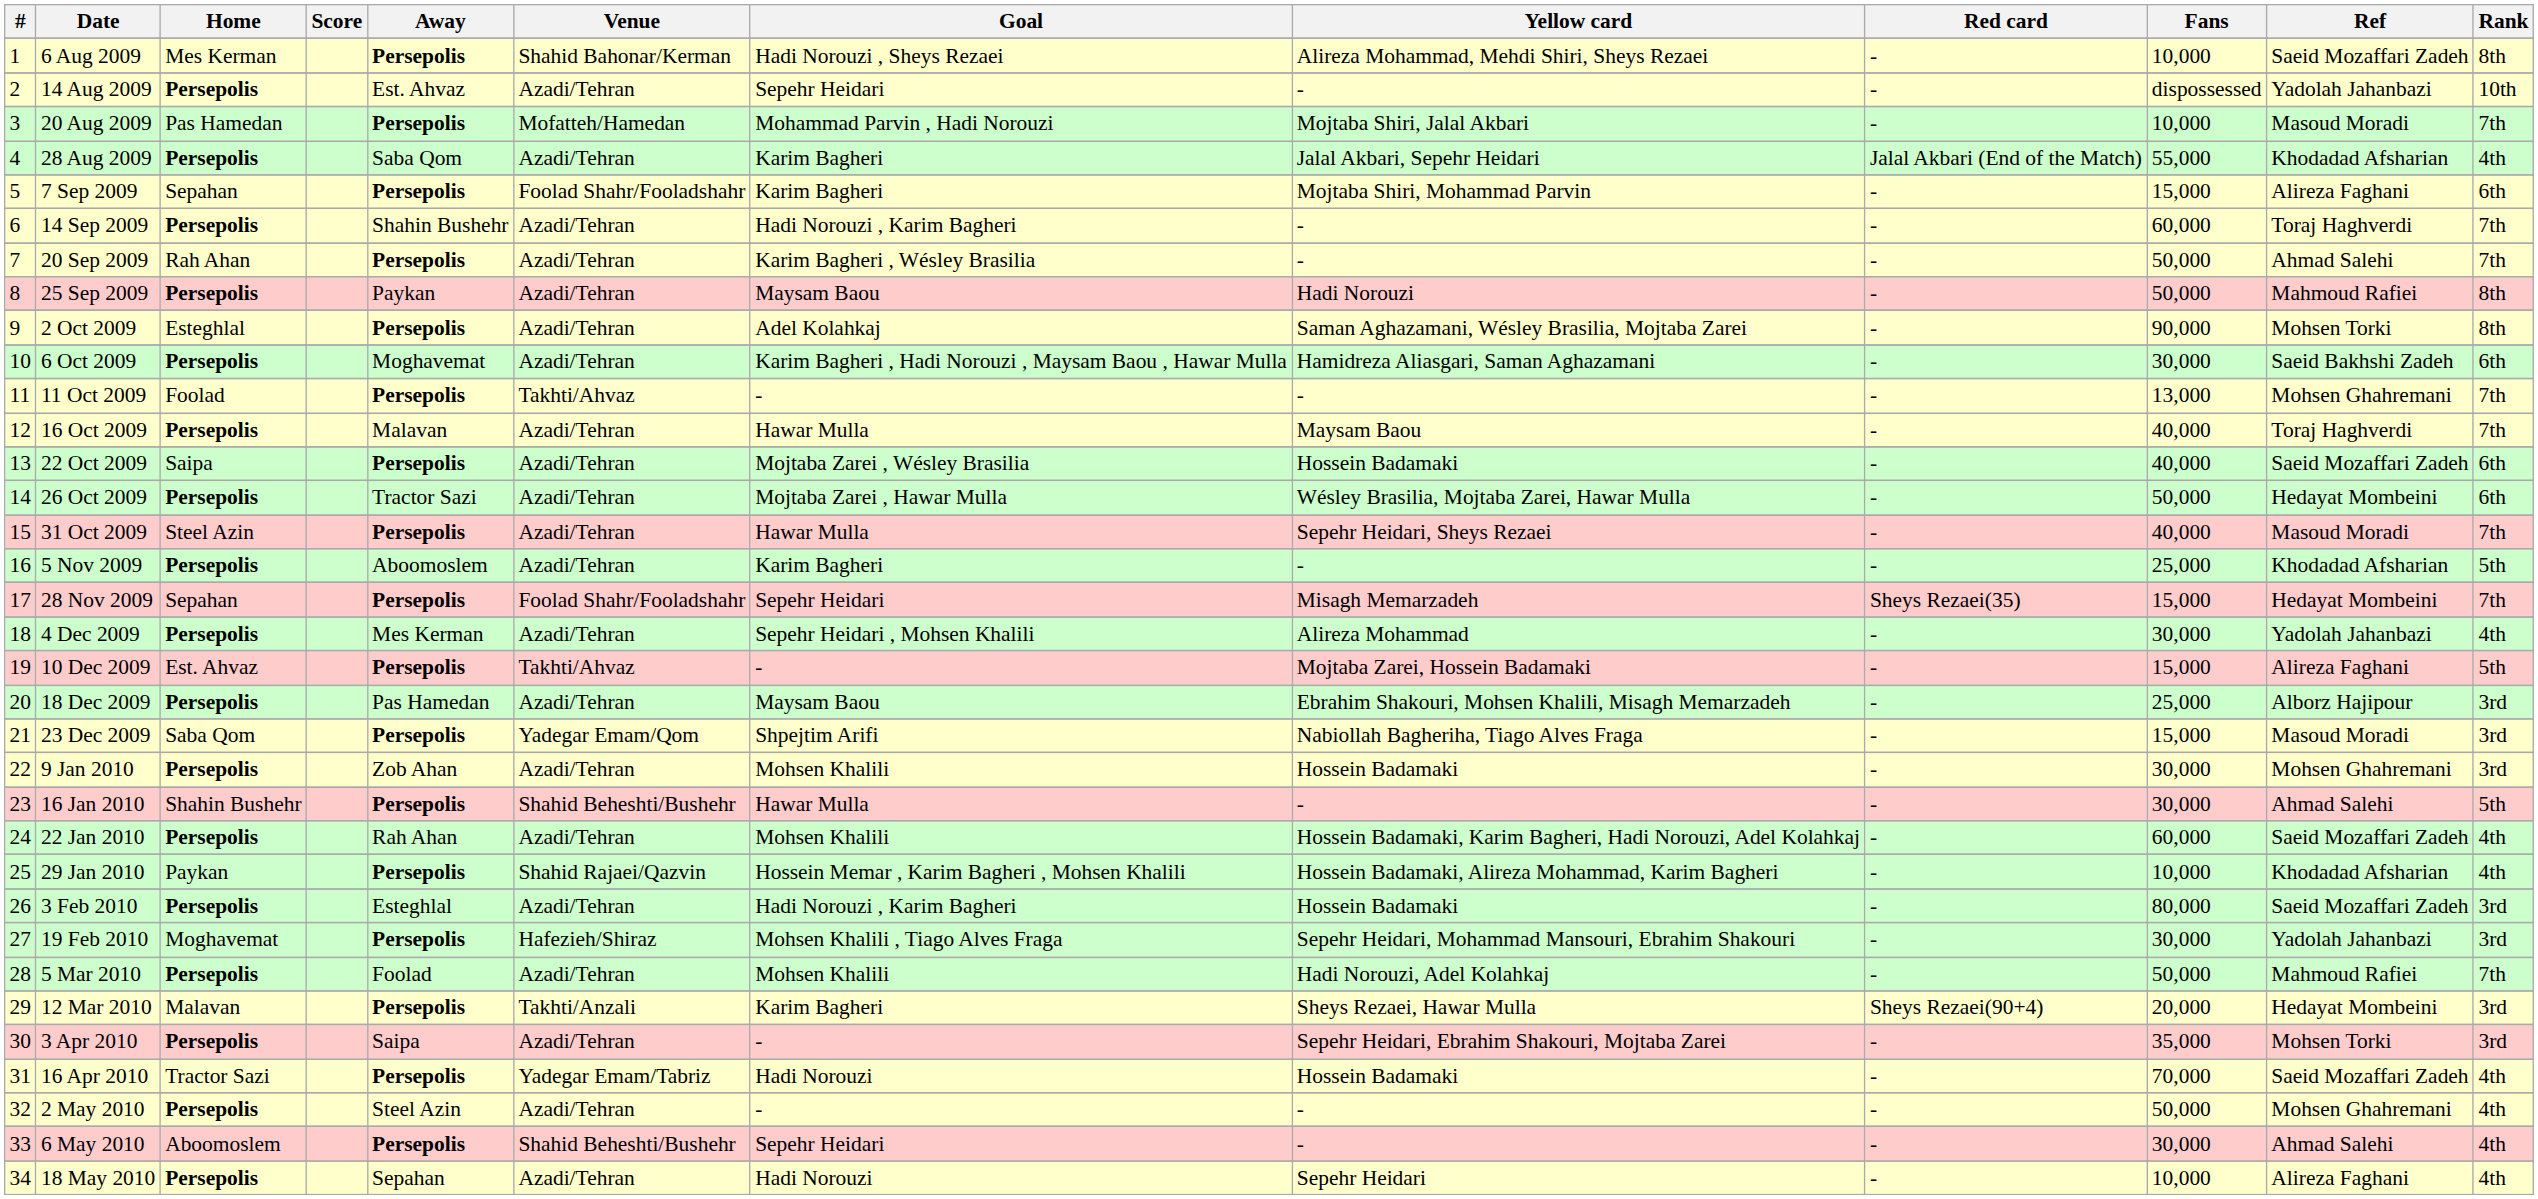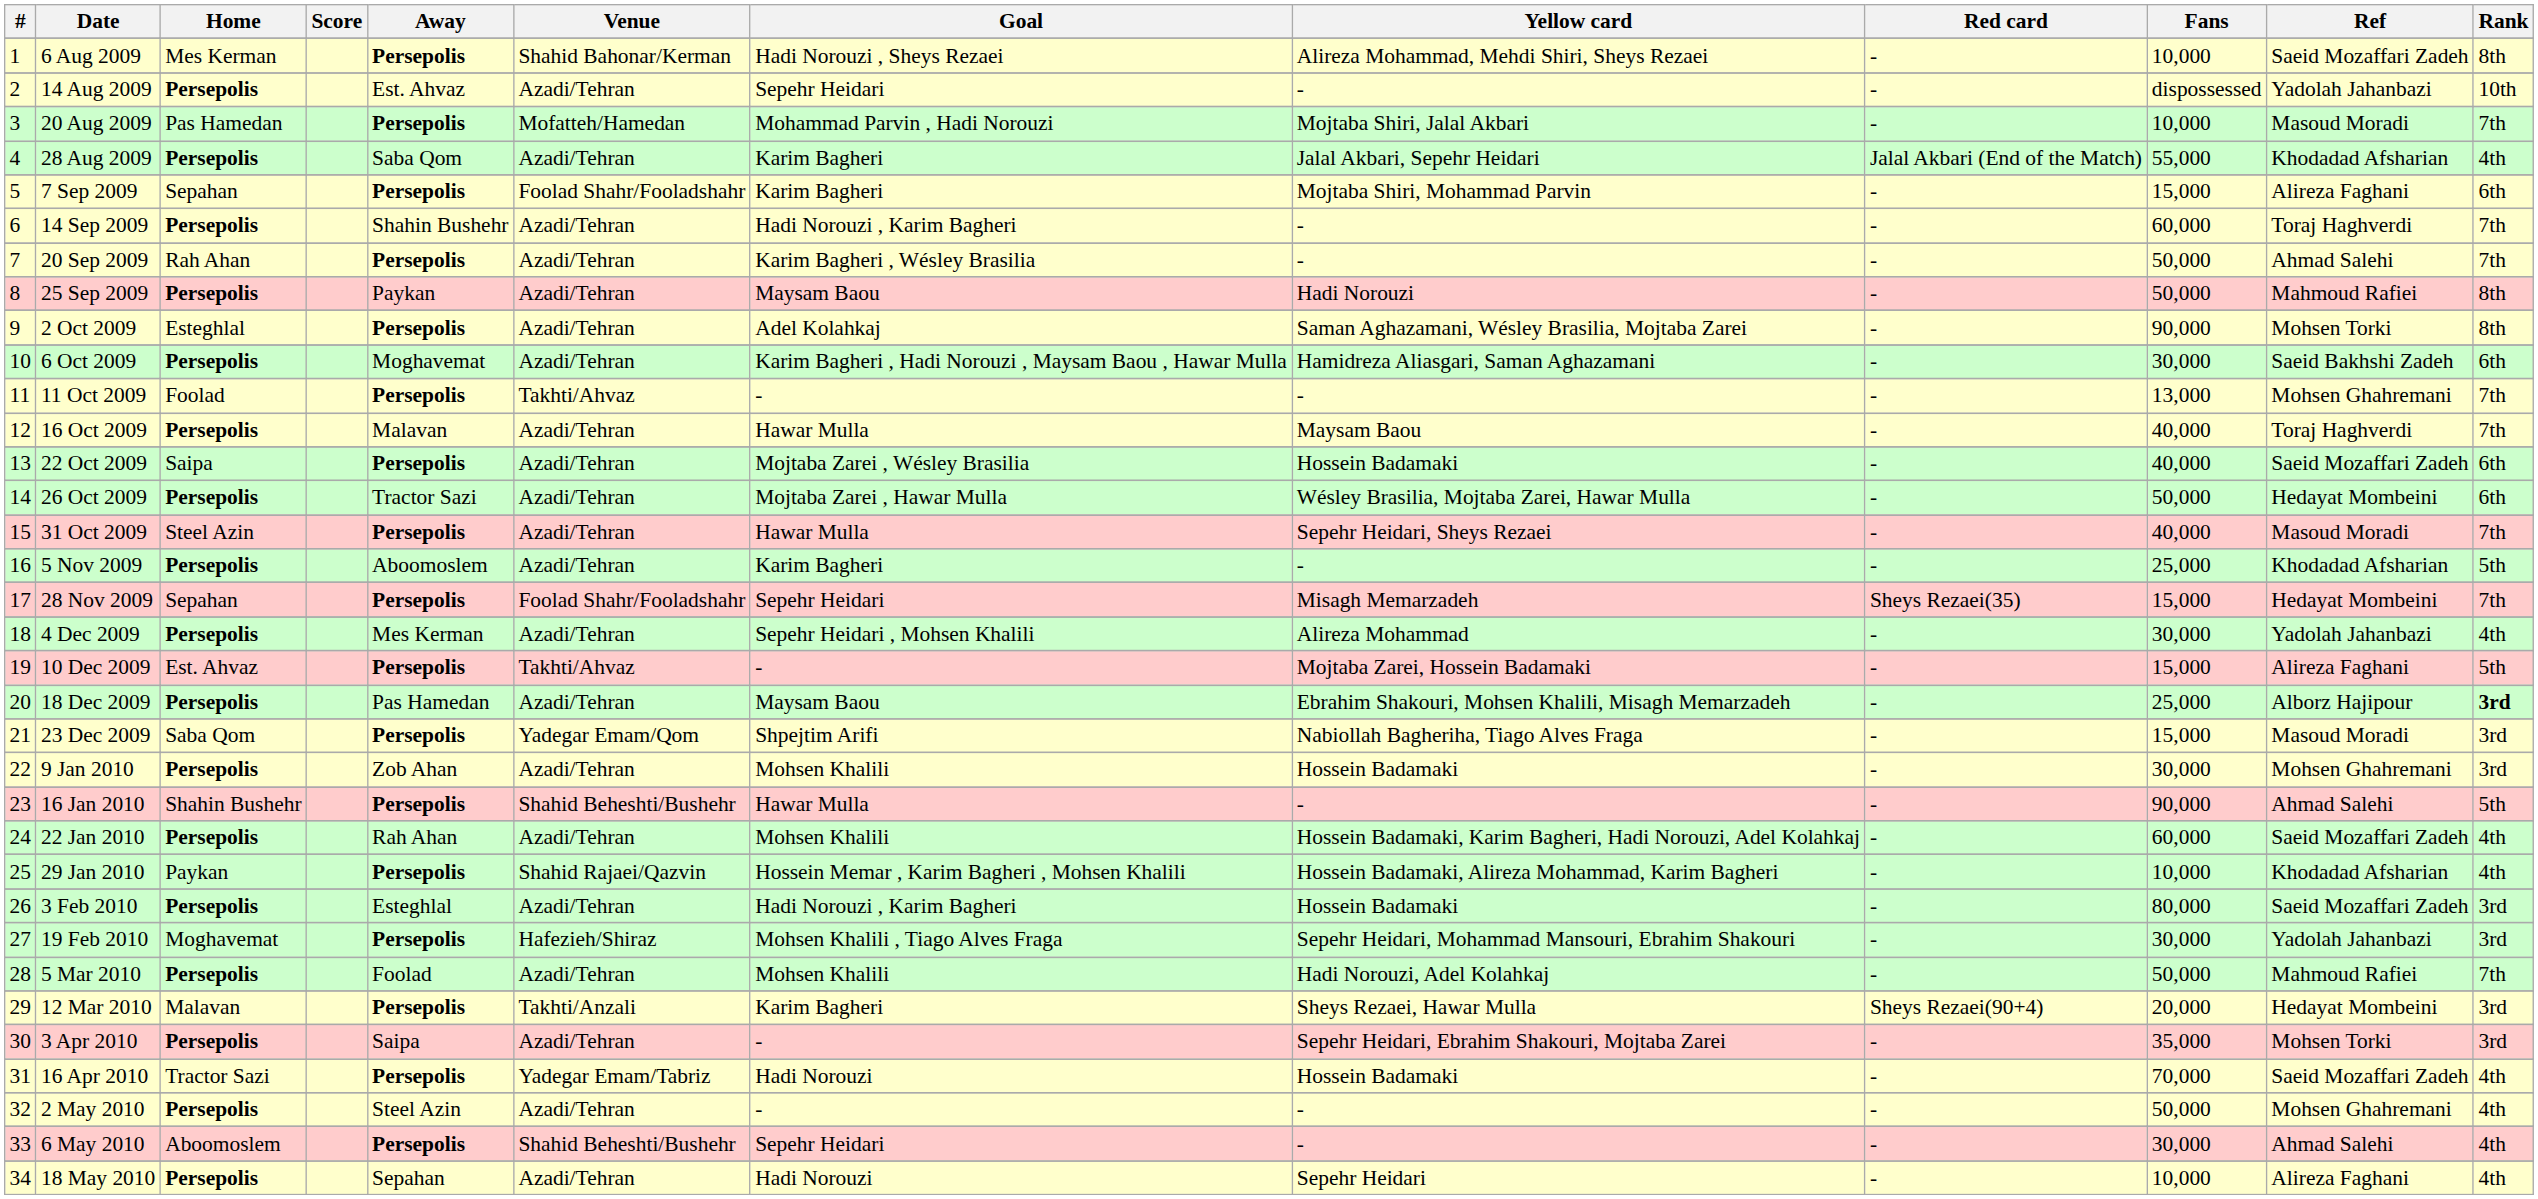18 Dec 2009 | Rank: normal -> bold
16 Jan 2010 | Fans: 30,000 -> 90,000
